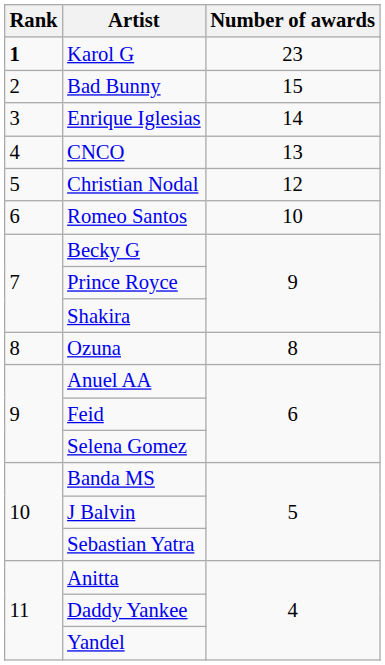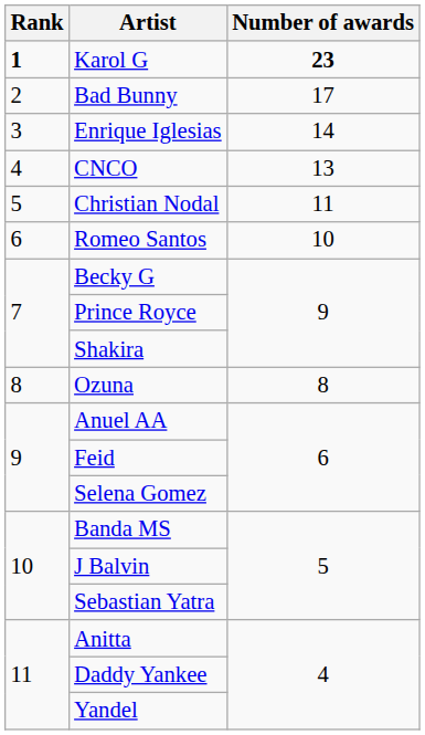Karol G | Number of awards: normal -> bold
Bad Bunny | Number of awards: 15 -> 17
Christian Nodal | Number of awards: 12 -> 11
